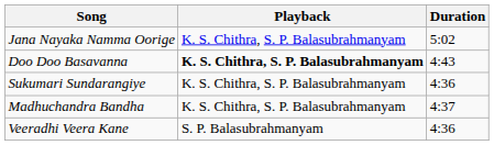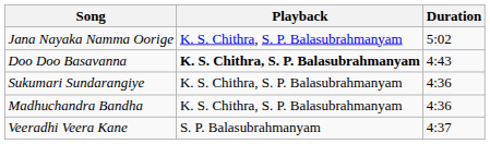Madhuchandra Bandha | Duration: 4:37 -> 4:36
Veeradhi Veera Kane | Duration: 4:36 -> 4:37
